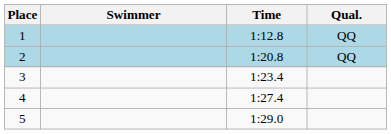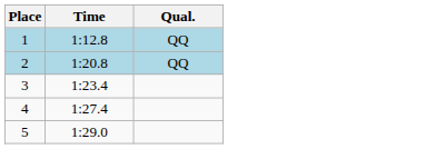- column: Swimmer
